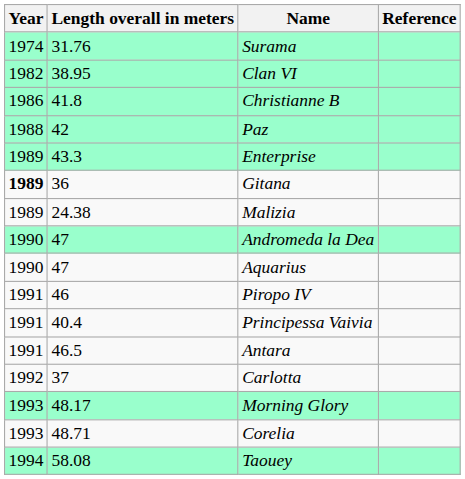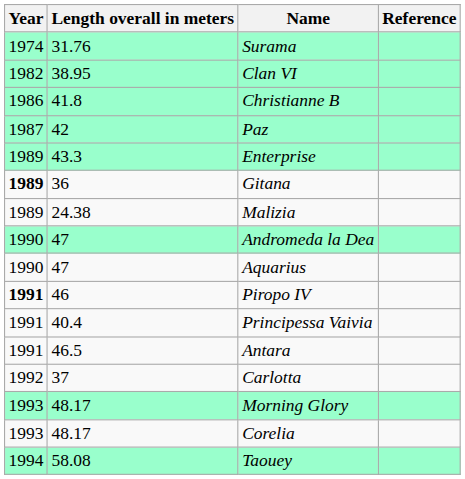Paz | Year: 1988 -> 1987
Piropo IV | Year: normal -> bold
Corelia | Length overall in meters: 48.71 -> 48.17
